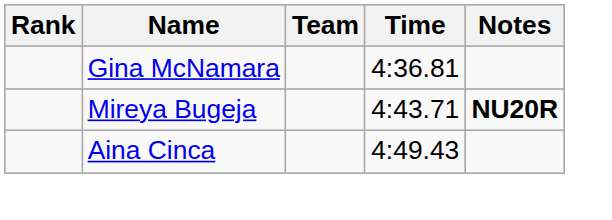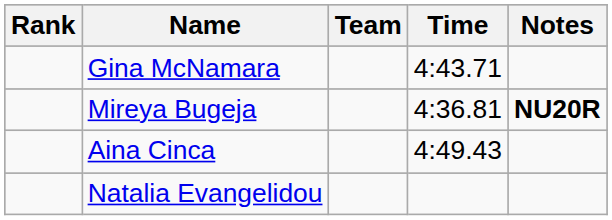Gina McNamara | Time: 4:36.81 -> 4:43.71
Mireya Bugeja | Time: 4:43.71 -> 4:36.81
+ row: Natalia Evangelidou
